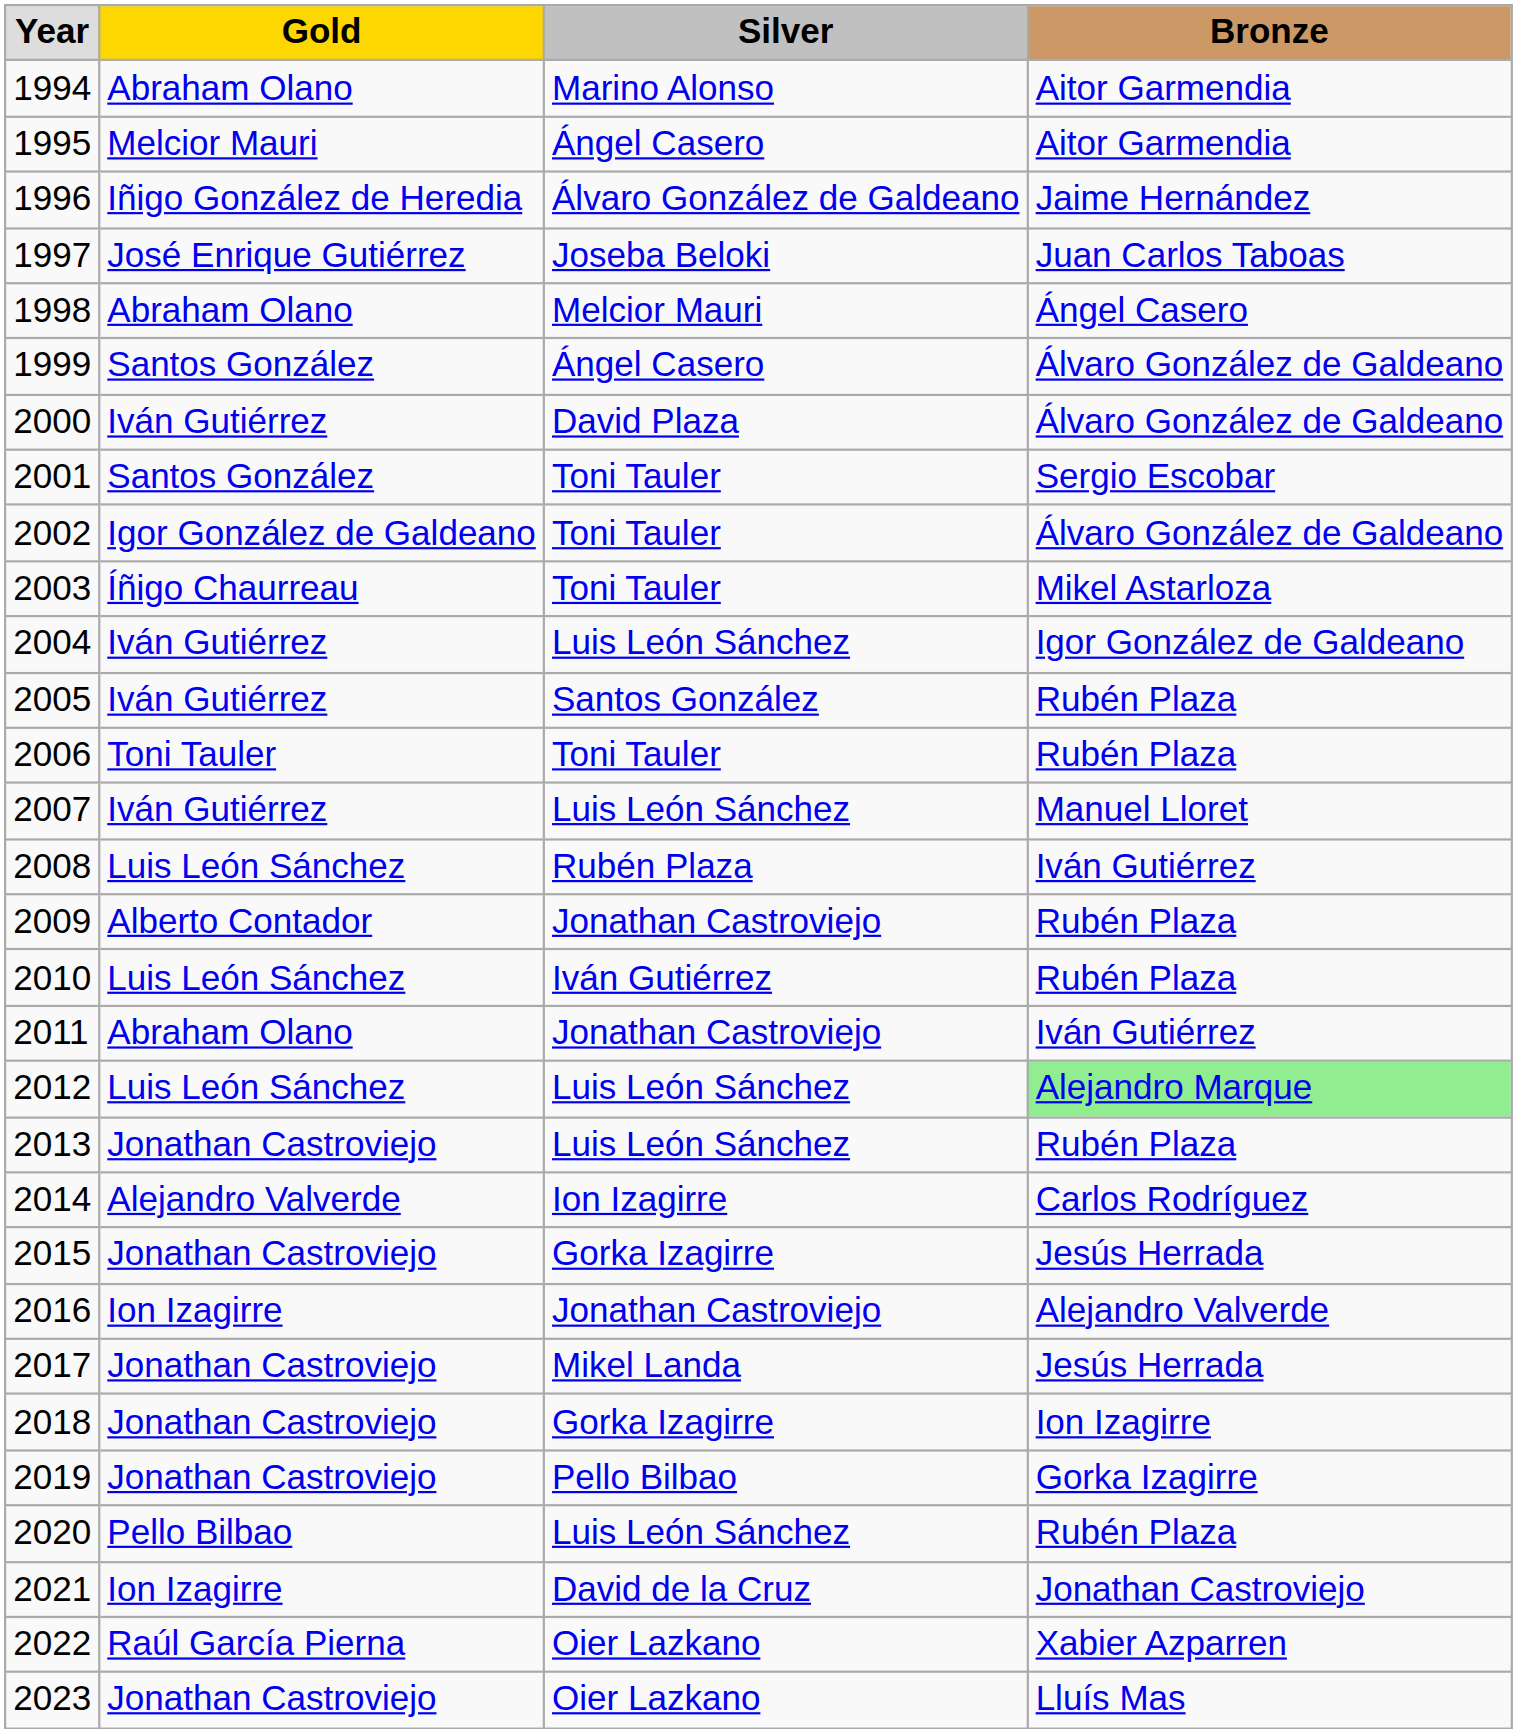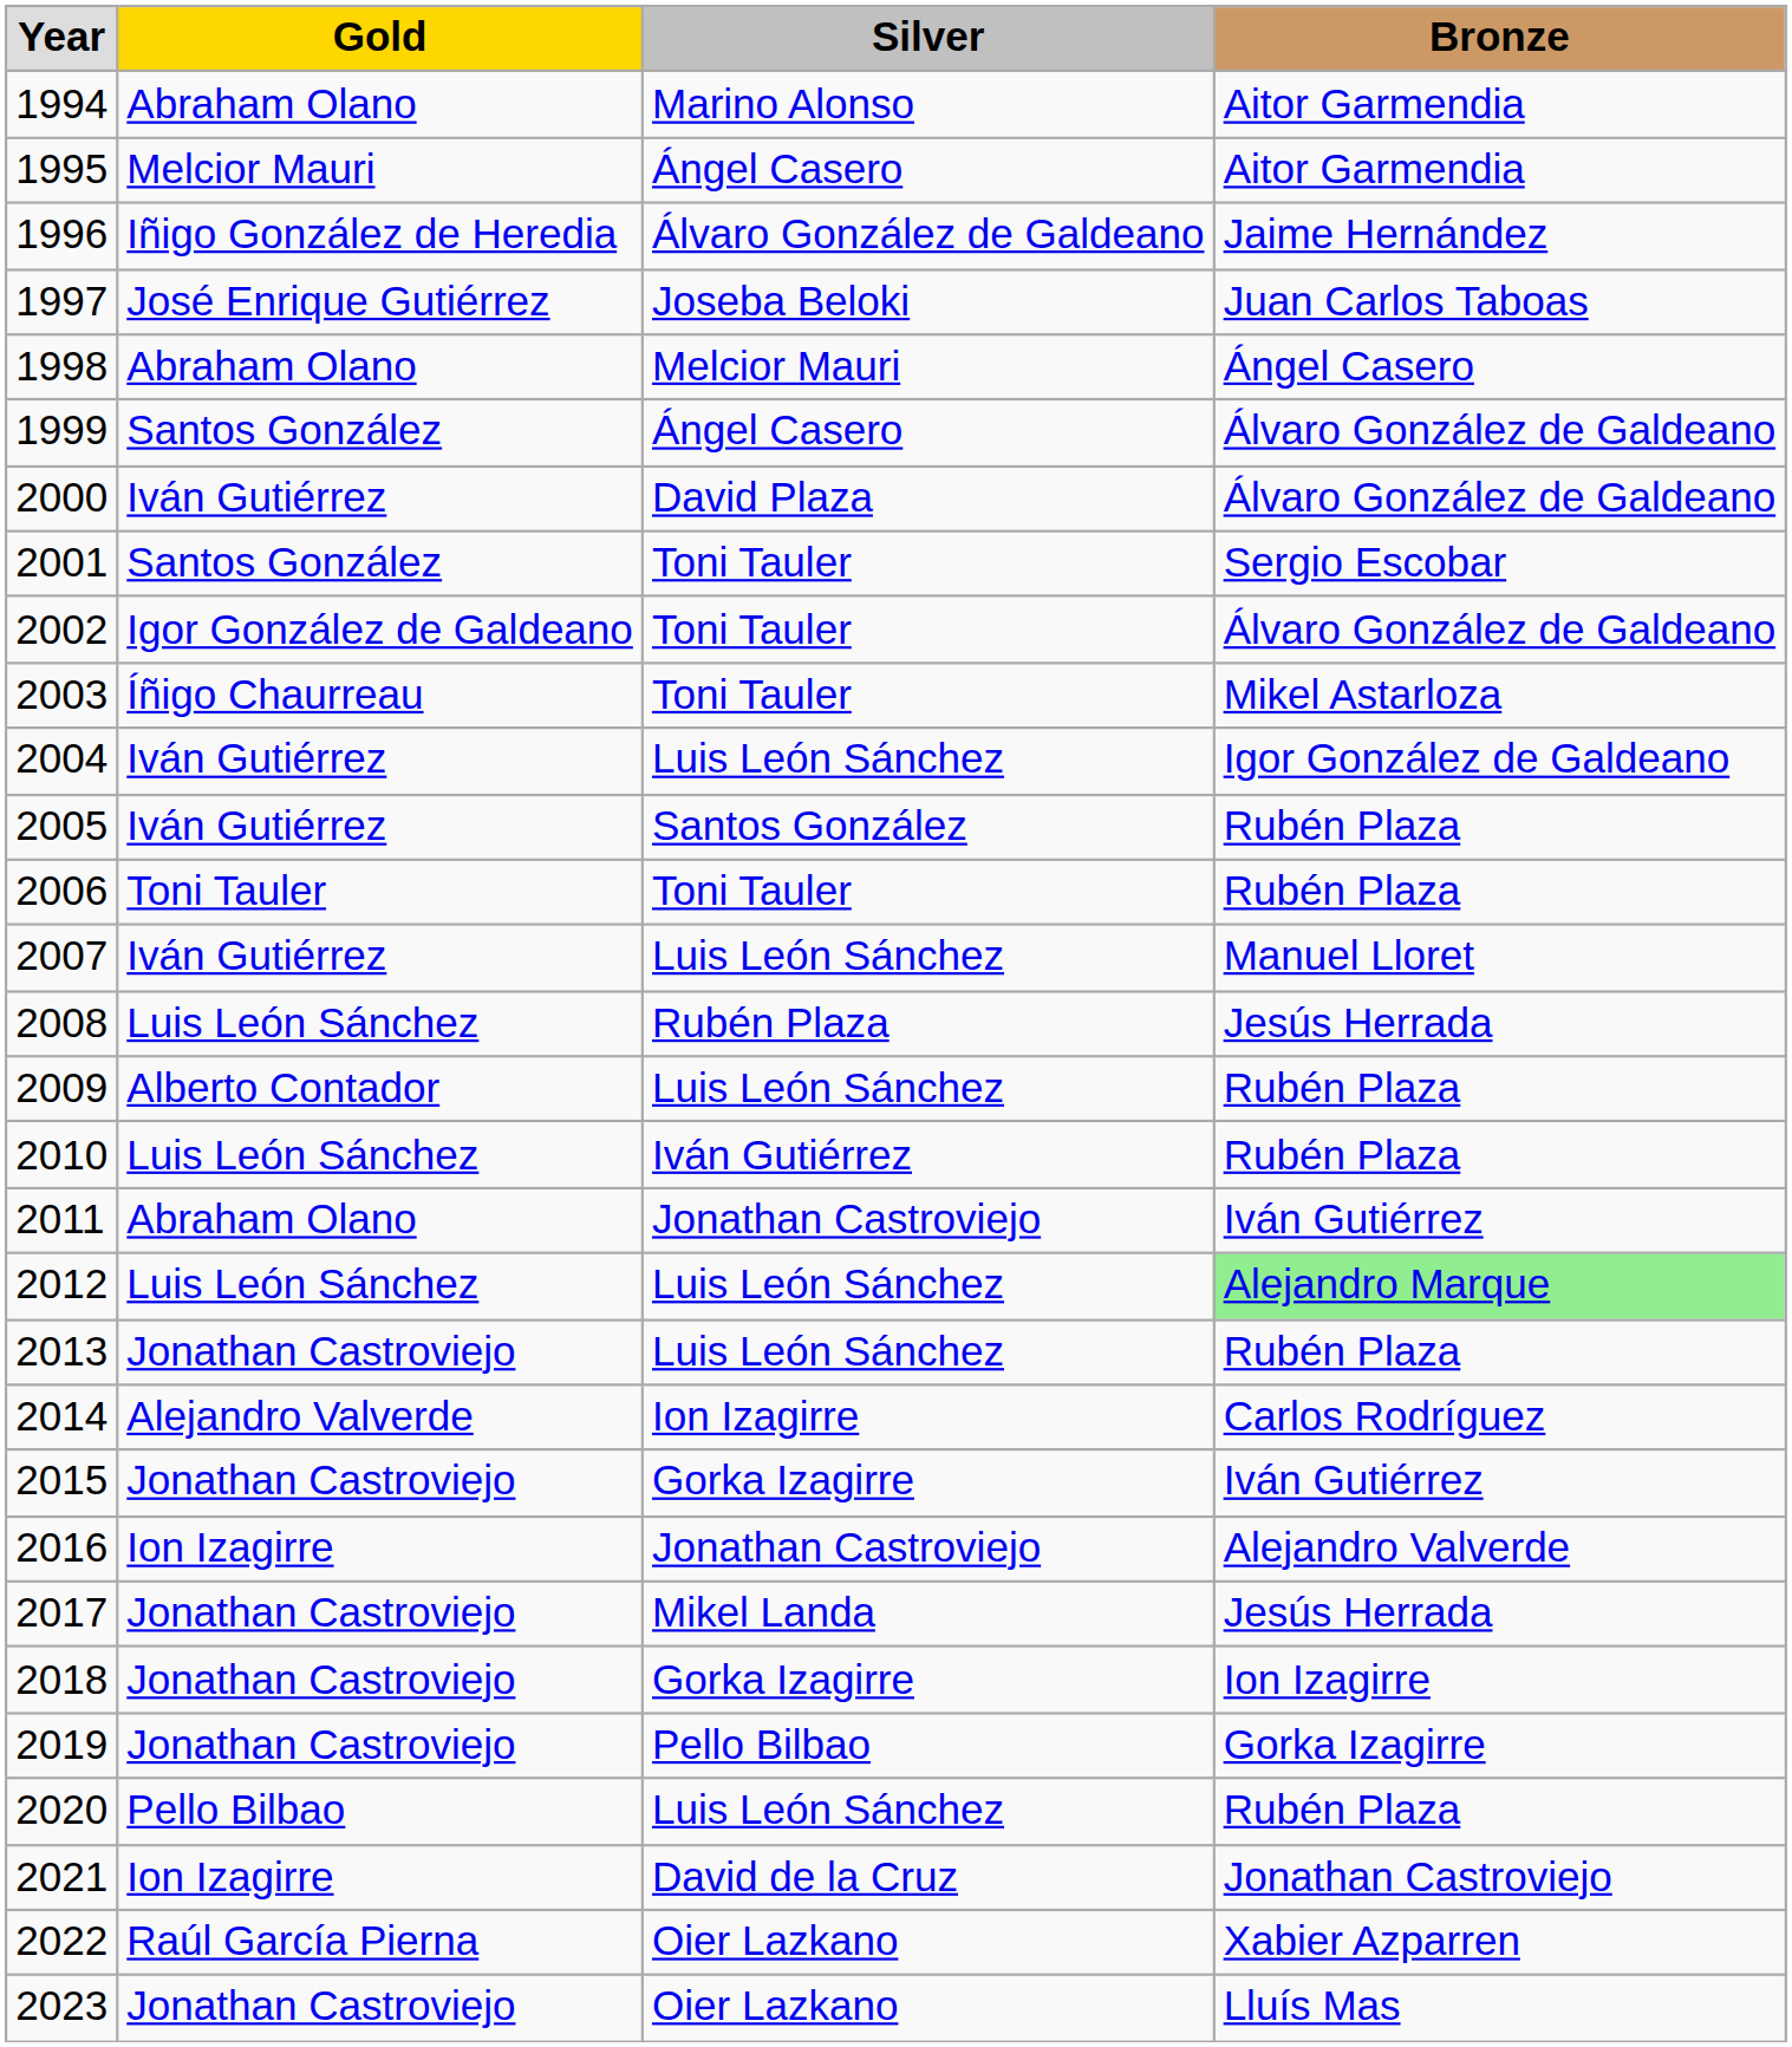2008 | Bronze: Iván Gutiérrez -> Jesús Herrada
2009 | Silver: Jonathan Castroviejo -> Luis León Sánchez
2015 | Bronze: Jesús Herrada -> Iván Gutiérrez
